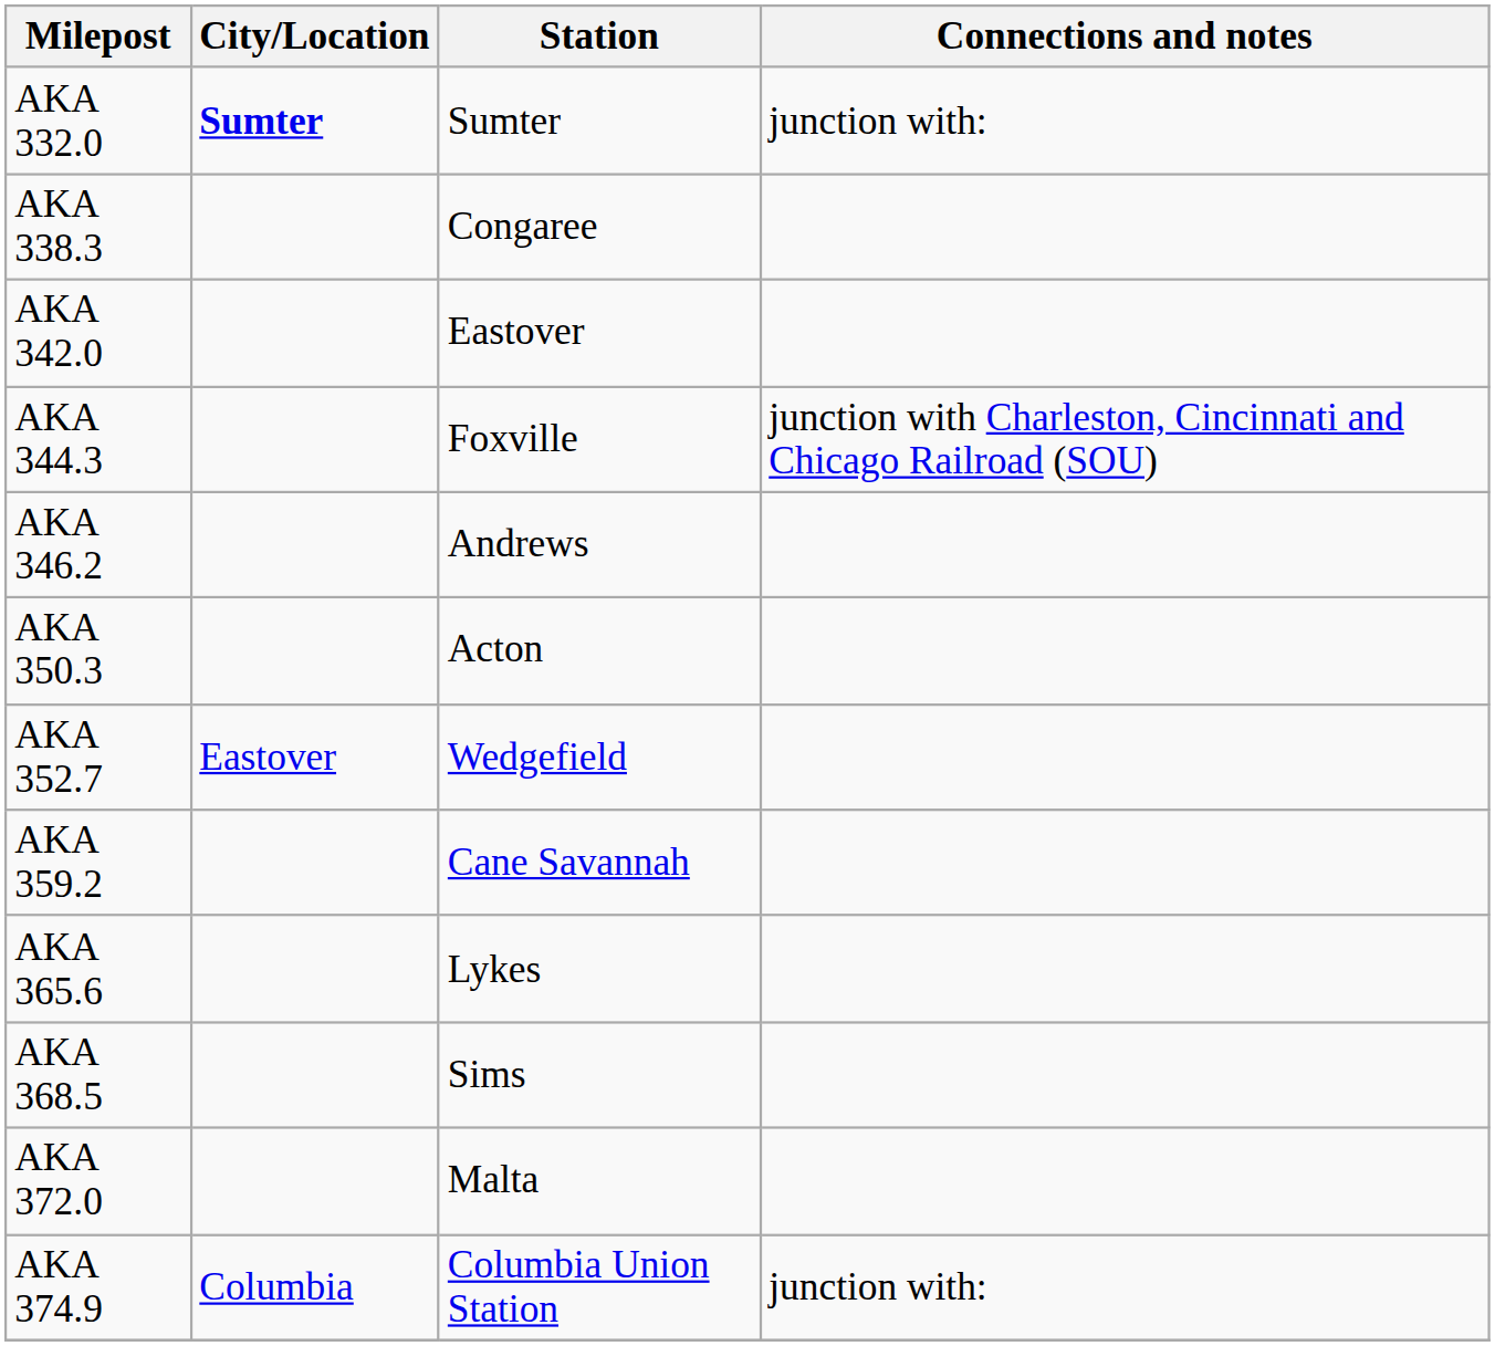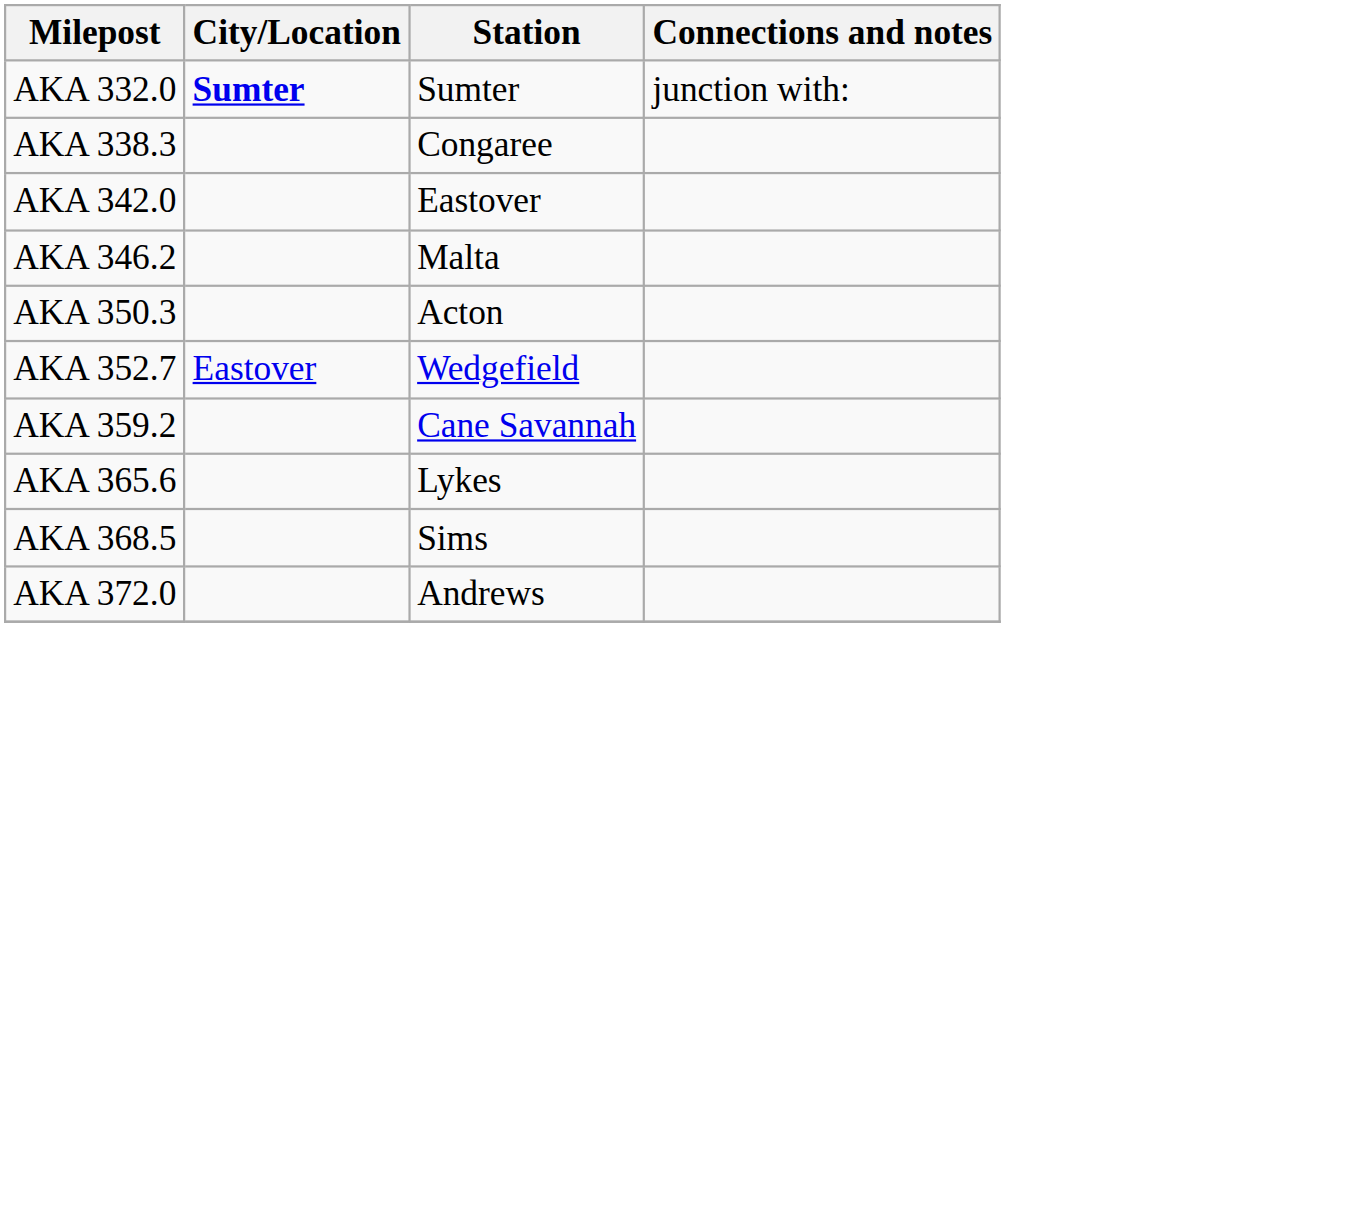- row: AKA 344.3 | Foxville | junction with Charleston, Cincinnati and Chicago Railroad (SOU)
AKA 346.2 | Station: Andrews -> Malta
AKA 372.0 | Station: Malta -> Andrews
- row: AKA 374.9 | Columbia | Columbia Union Station | junction with:
